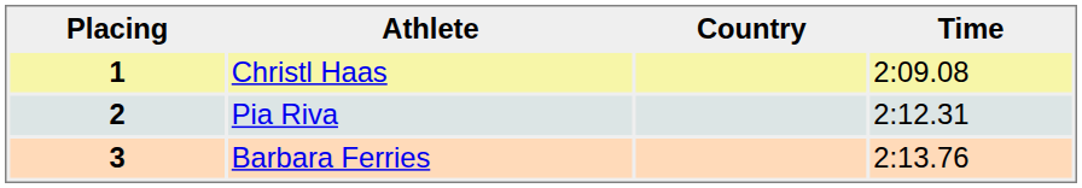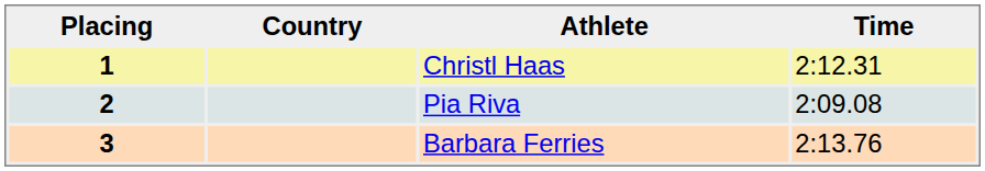columns swapped: Country <-> Athlete
1 | Time: 2:09.08 -> 2:12.31
2 | Time: 2:12.31 -> 2:09.08
